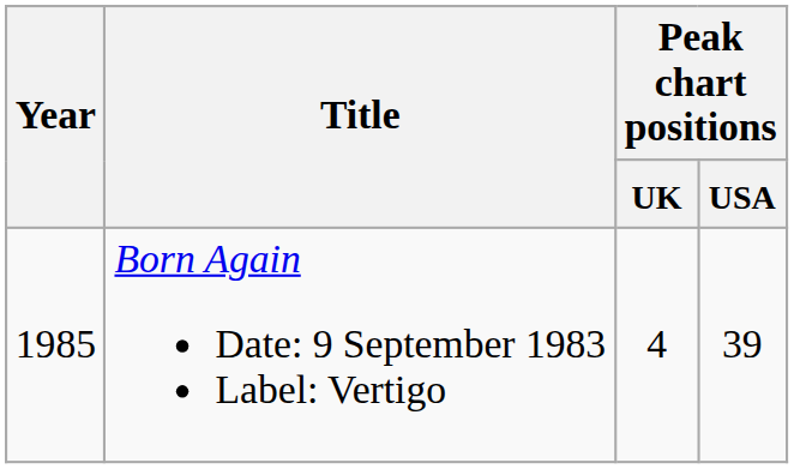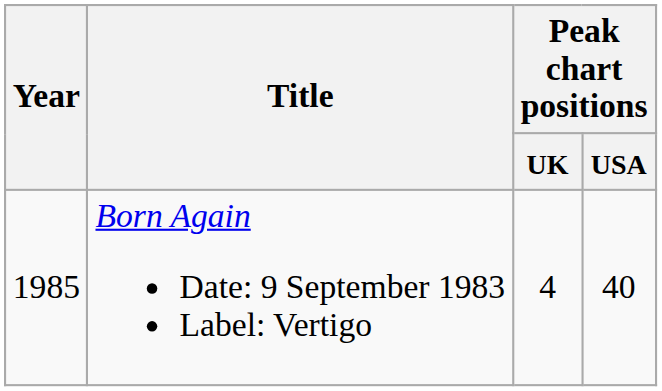Born Again Date: 9 September 1983 Label: Vertigo | Peak chart positions / USA: 39 -> 40
